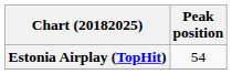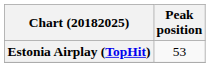Estonia Airplay (TopHit) | Peak position: 54 -> 53
